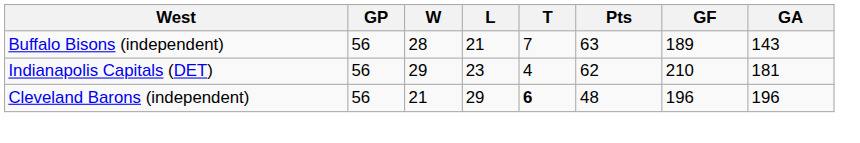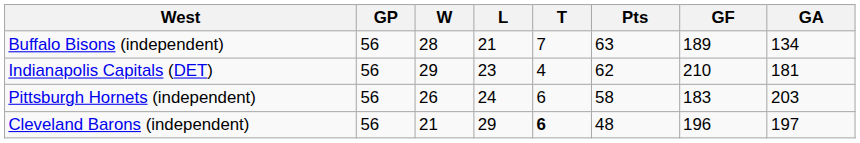Buffalo Bisons (independent) | GA: 143 -> 134
+ row: Pittsburgh Hornets (independent) | 56 | 26 | 24 | 6 | 58 | 183 | 203
Cleveland Barons (independent) | GA: 196 -> 197
